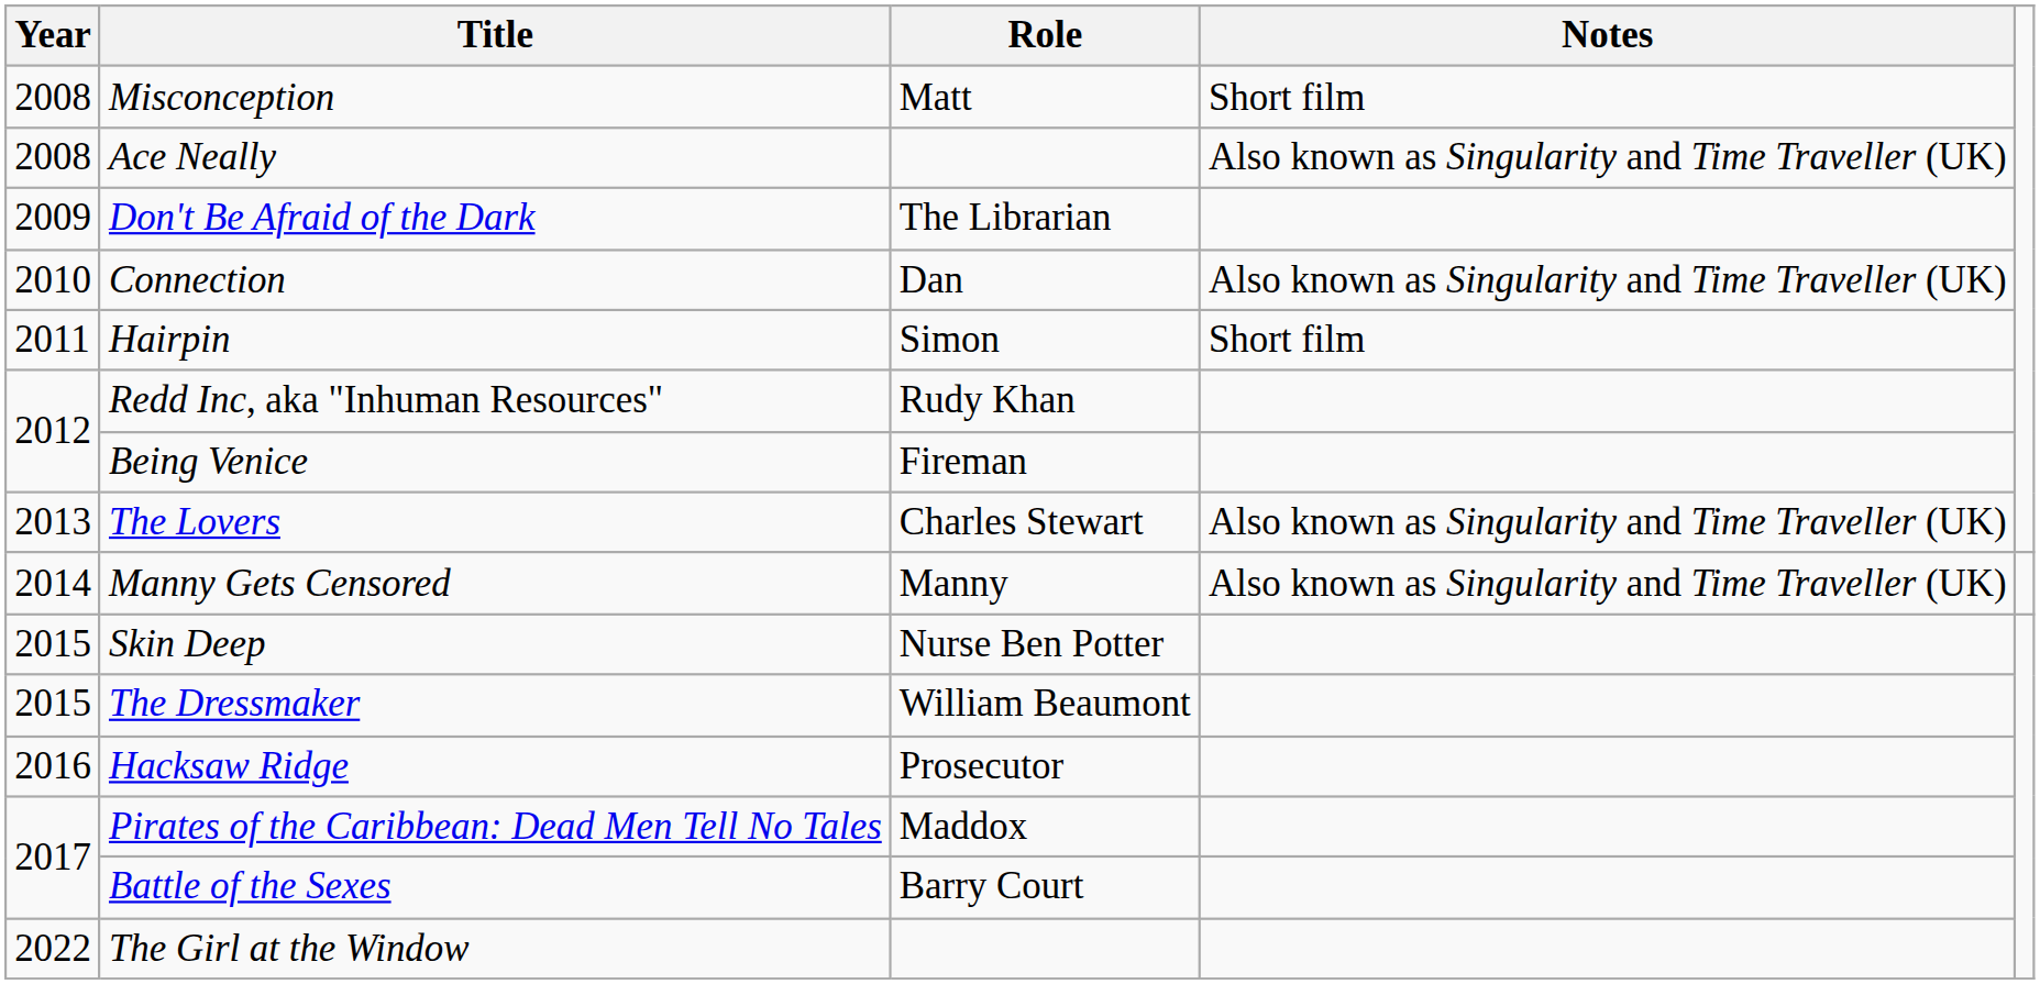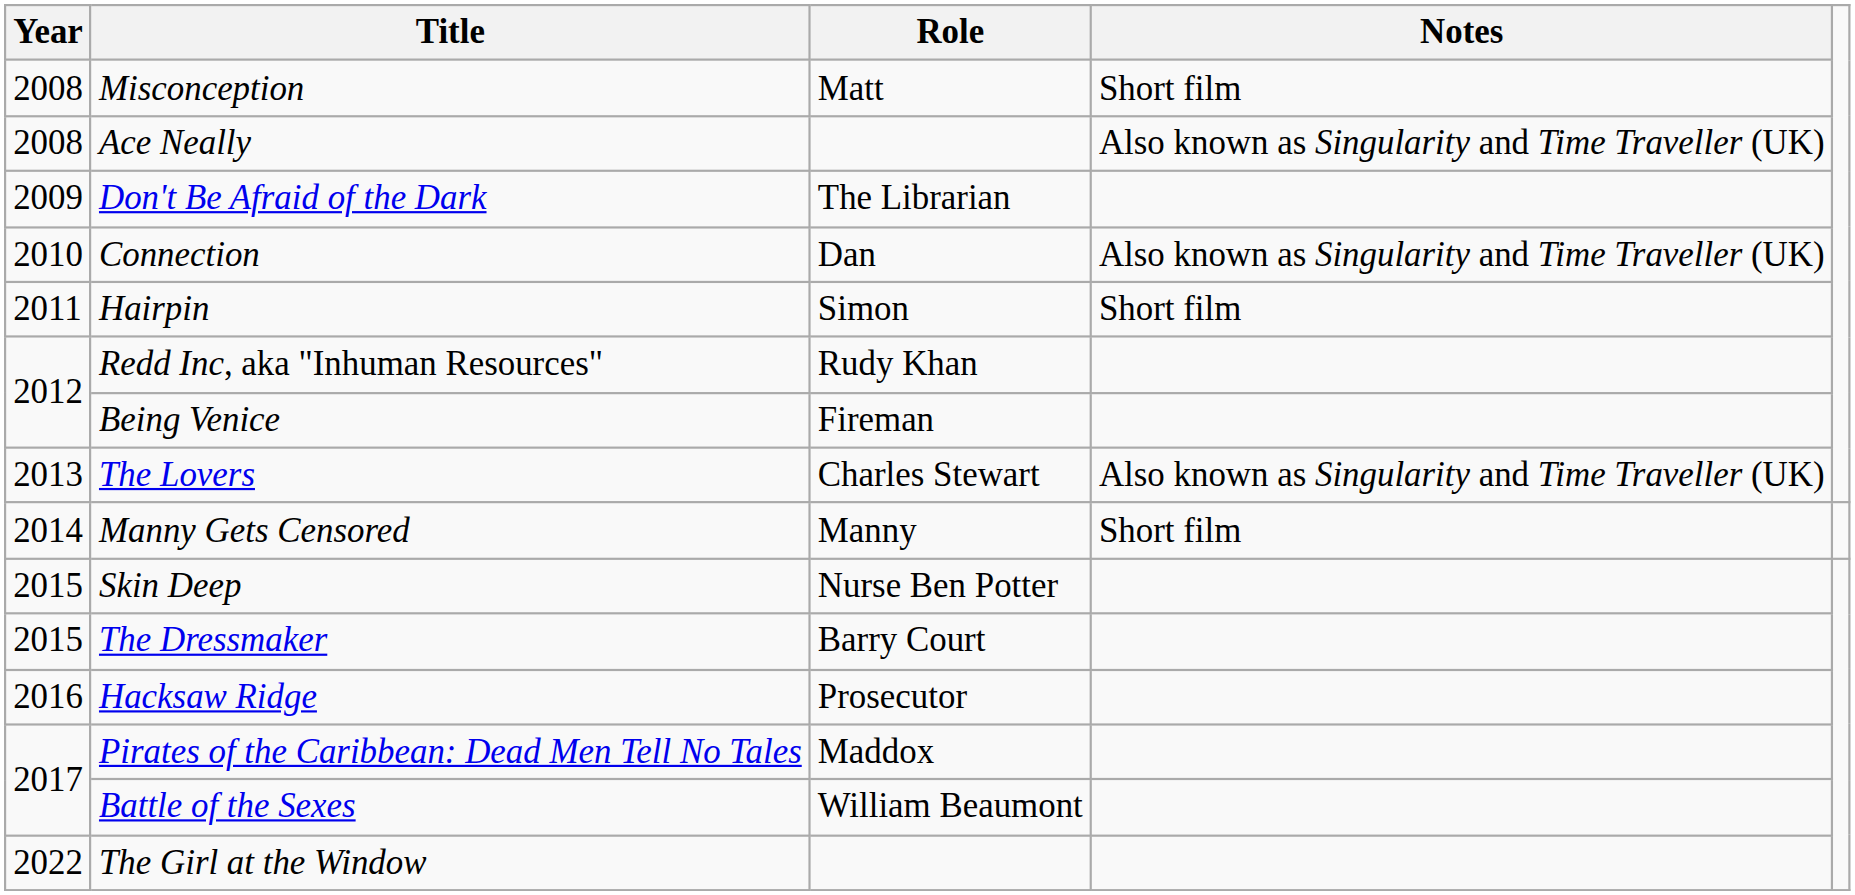Manny Gets Censored | Notes: Also known as Singularity and Time Traveller (UK) -> Short film
The Dressmaker | Role: William Beaumont -> Barry Court
Battle of the Sexes | Role: Barry Court -> William Beaumont
